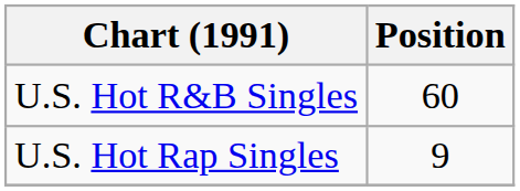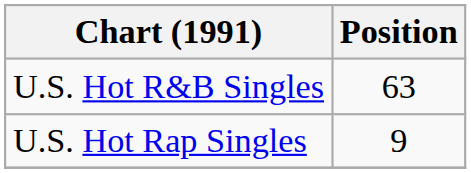U.S. Hot R&B Singles | Position: 60 -> 63
